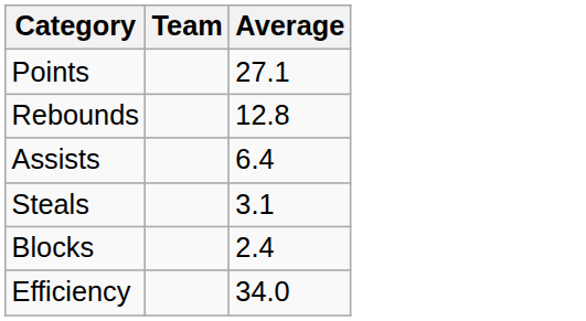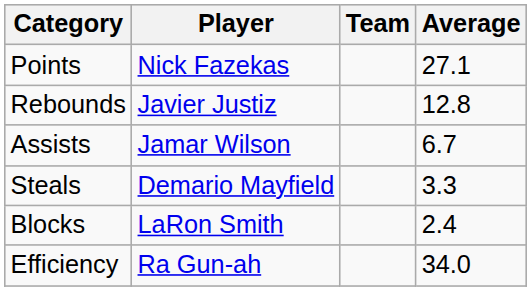+ column: Player | Nick Fazekas | Javier Justiz | Jamar Wilson | Demario Mayfield | LaRon Smith | Ra Gun-ah
Assists | Average: 6.4 -> 6.7
Steals | Average: 3.1 -> 3.3
